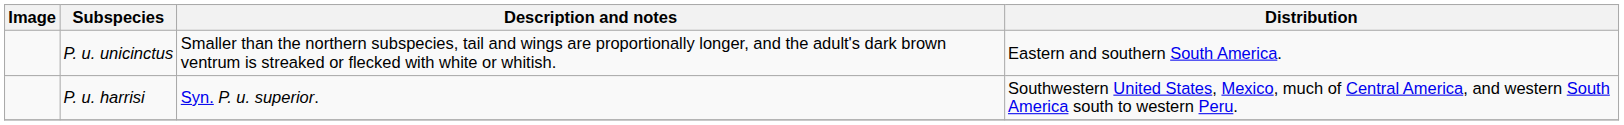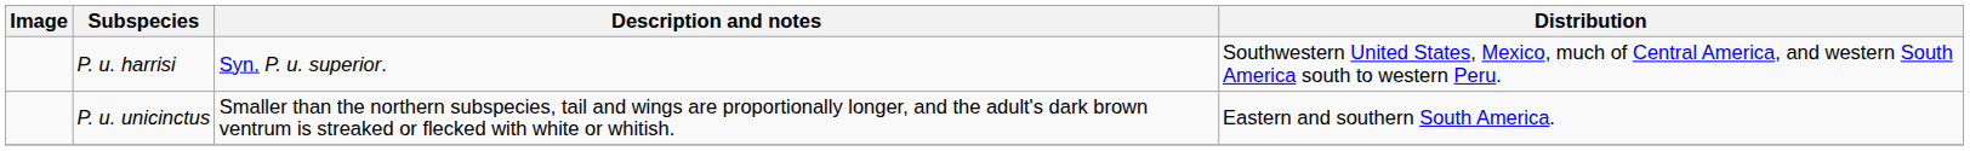rows swapped: P. u. harrisi <-> P. u. unicinctus
